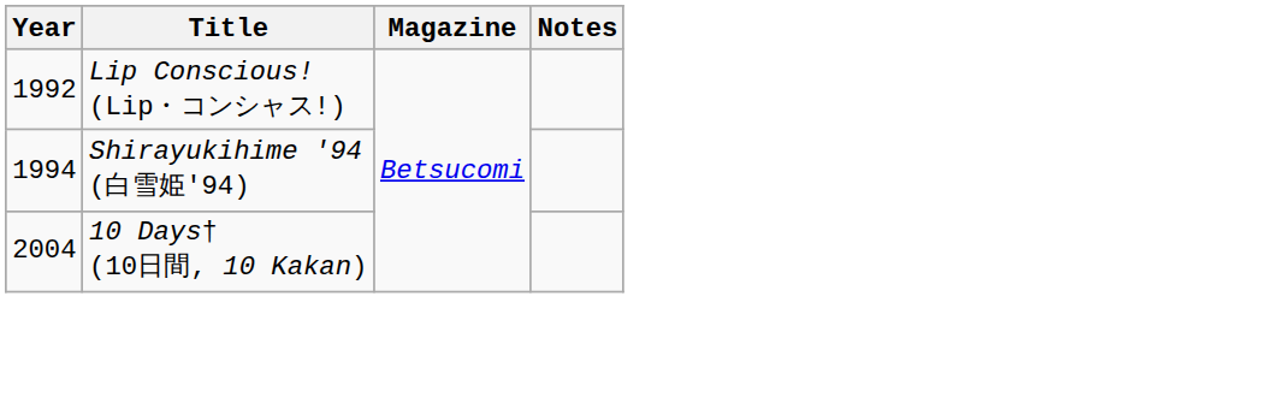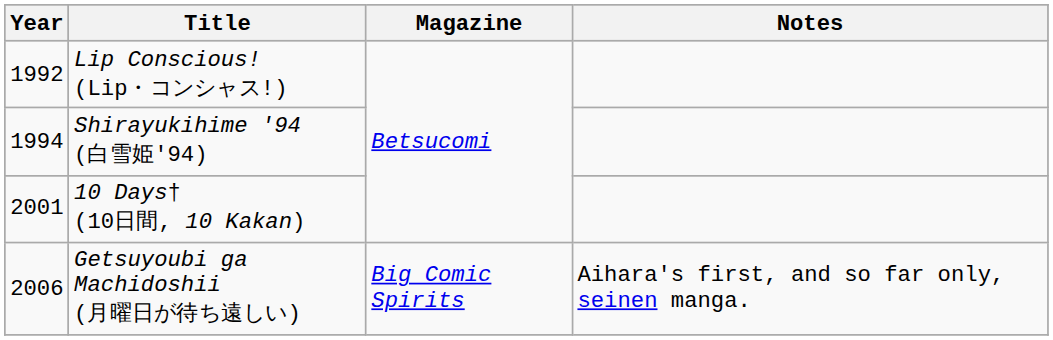10 Days† (10日間, 10 Kakan) | Year: 2004 -> 2001
+ row: 2006 | Getsuyoubi ga Machidoshii (月曜日が待ち遠しい) | Big Comic Spirits | Aihara's first, and so far only, seinen manga.
